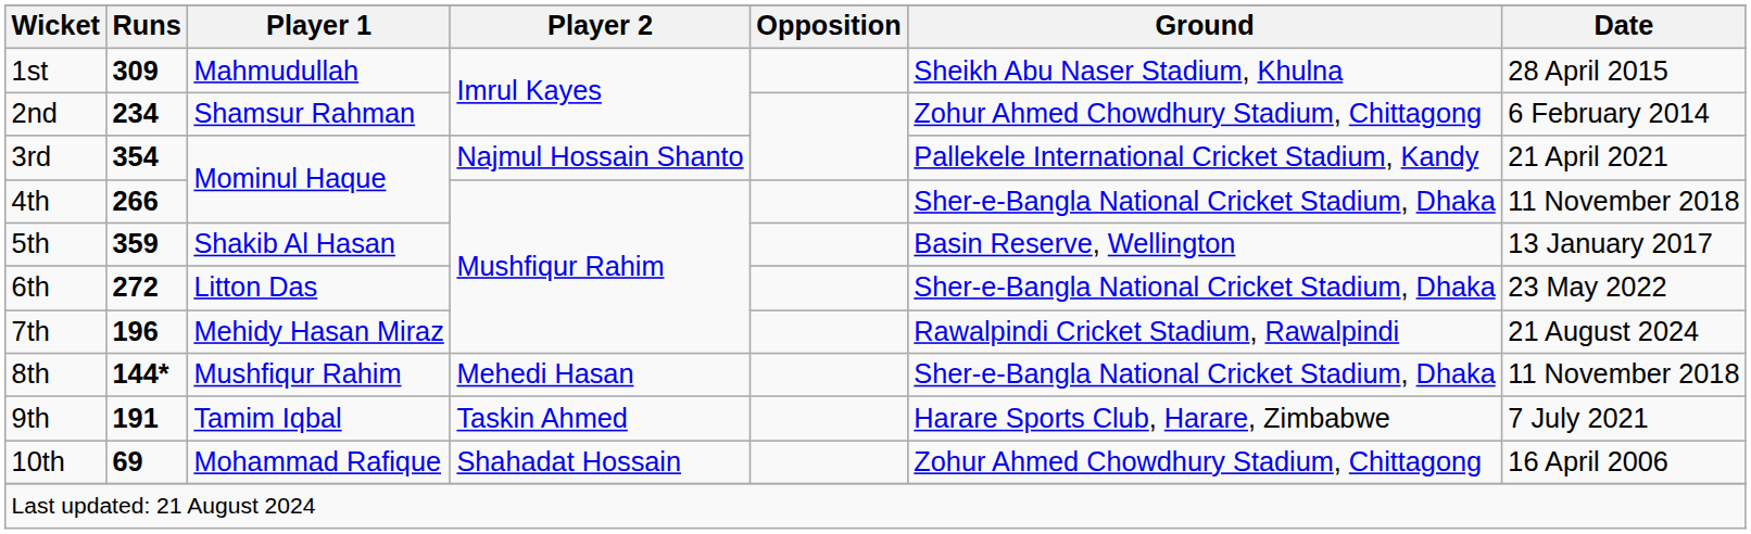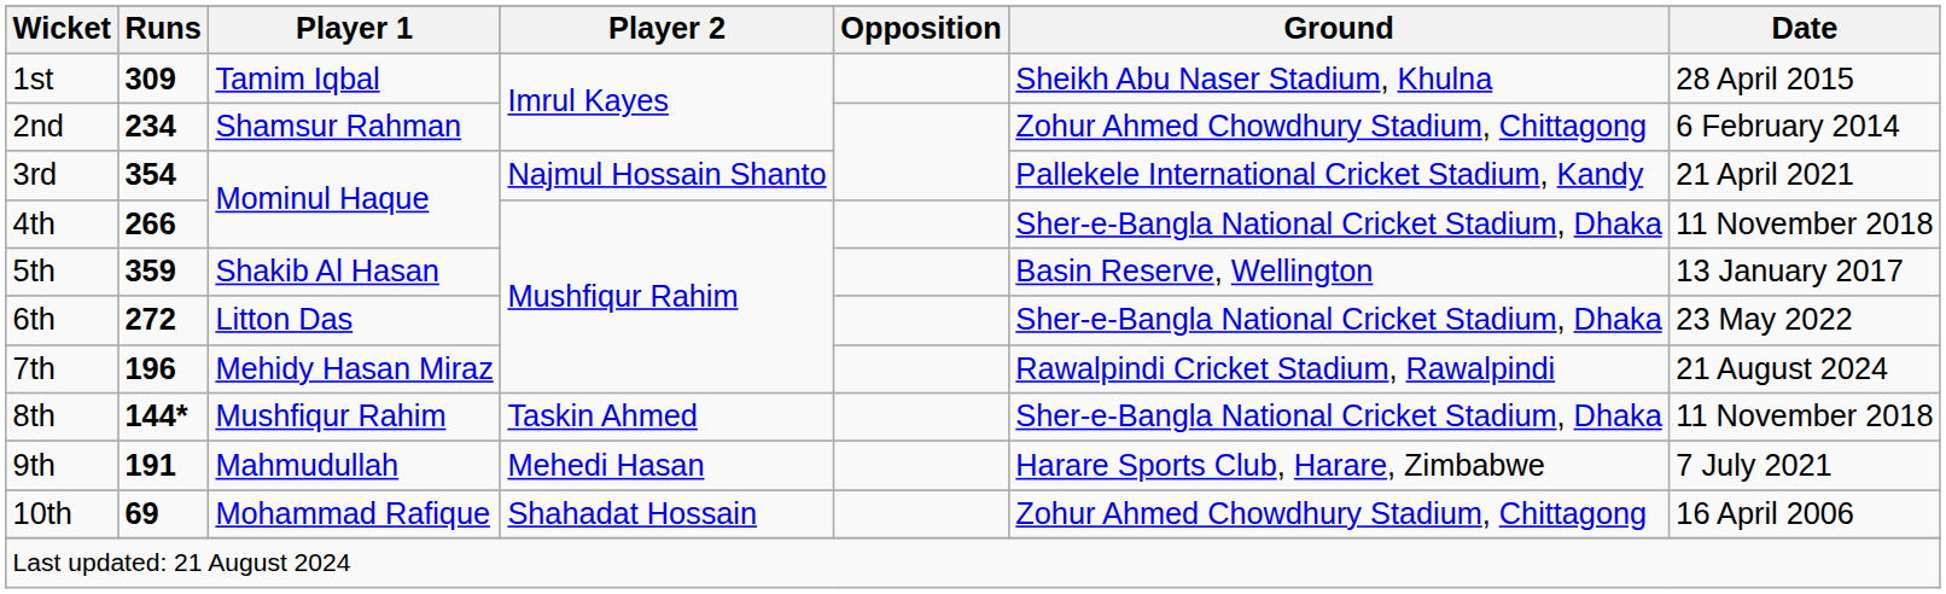1st | Player 1: Mahmudullah -> Tamim Iqbal
8th | Player 2: Mehedi Hasan -> Taskin Ahmed
9th | Player 1: Tamim Iqbal -> Mahmudullah
9th | Player 2: Taskin Ahmed -> Mehedi Hasan
